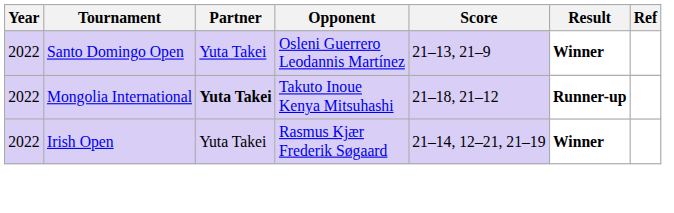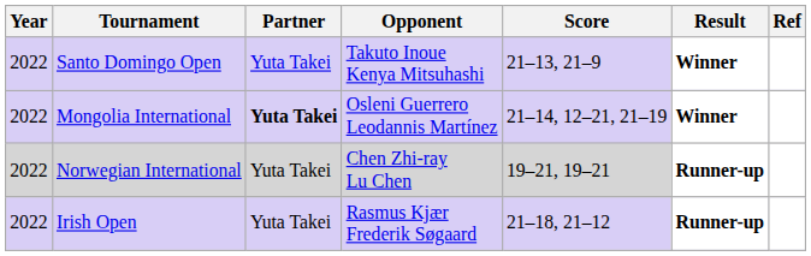Santo Domingo Open | Opponent: Osleni Guerrero Leodannis Martínez -> Takuto Inoue Kenya Mitsuhashi
Mongolia International | Opponent: Takuto Inoue Kenya Mitsuhashi -> Osleni Guerrero Leodannis Martínez
Mongolia International | Score: 21–18, 21–12 -> 21–14, 12–21, 21–19
Mongolia International | Result: Runner-up -> Winner
+ row: 2022 | Norwegian International | Yuta Takei | Chen Zhi-ray Lu Chen | 19–21, 19–21 | Runner-up
Irish Open | Score: 21–14, 12–21, 21–19 -> 21–18, 21–12
Irish Open | Result: Winner -> Runner-up
